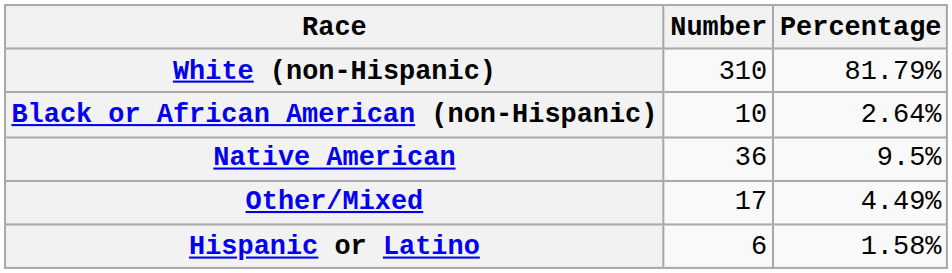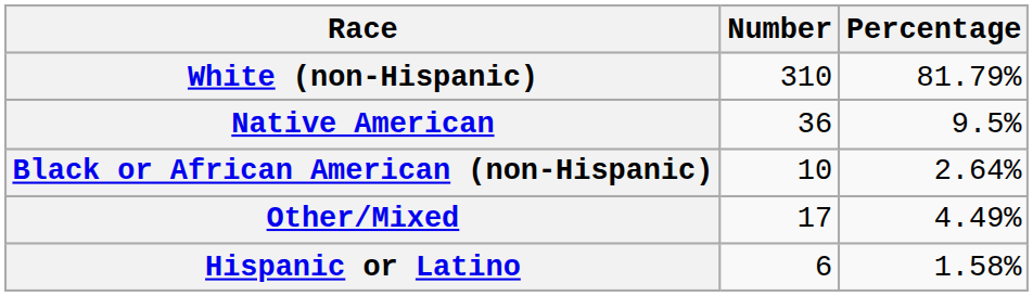rows swapped: Black or African American (non-Hispanic) <-> Native American
